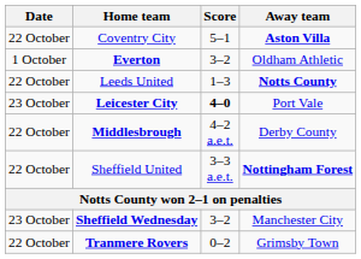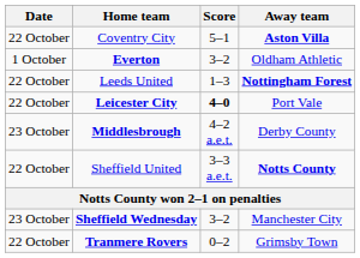Leeds United | Away team: Notts County -> Nottingham Forest
Leicester City | Date: 23 October -> 22 October
Middlesbrough | Date: 22 October -> 23 October
Sheffield United | Away team: Nottingham Forest -> Notts County
